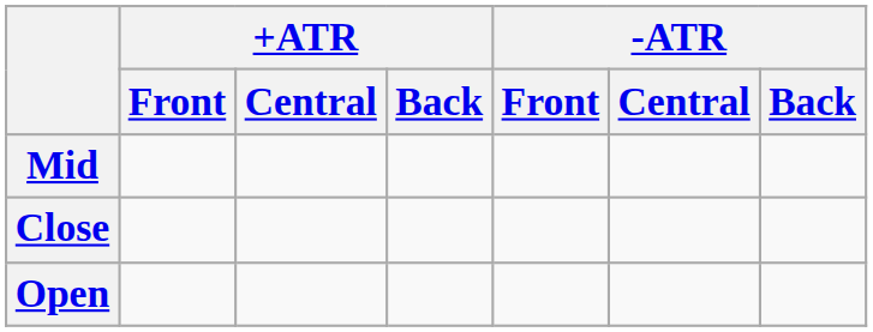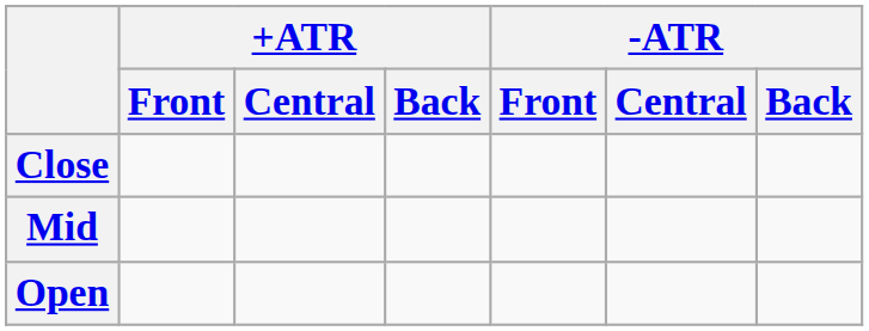rows swapped: Close <-> Mid
